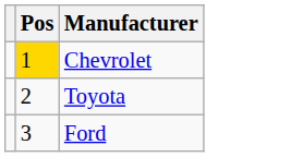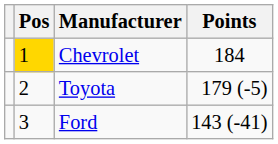+ column: Points | 184 | 179 (-5) | 143 (-41)
